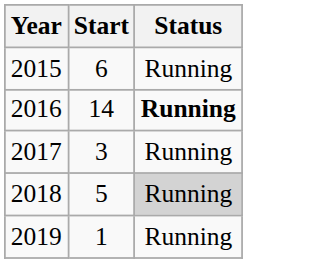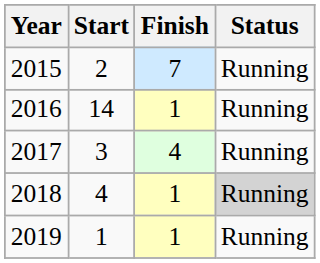+ column: Finish | 7 | 1 | 4 | 1 | 1
2015 | Start: 6 -> 2
2016 | Status: bold -> normal
2018 | Start: 5 -> 4
